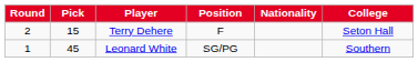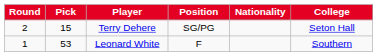Terry Dehere | Position: F -> SG/PG
Leonard White | Pick: 45 -> 53
Leonard White | Position: SG/PG -> F
